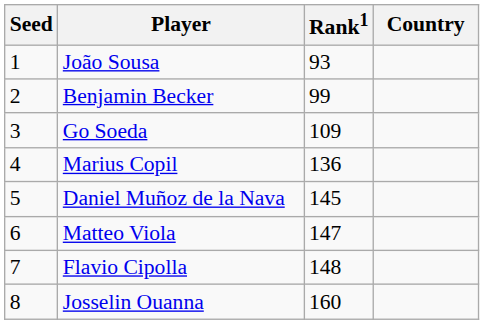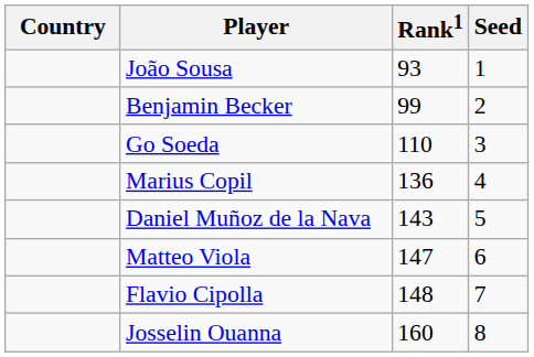columns swapped: Country <-> Seed
Go Soeda | Rank1: 109 -> 110
Daniel Muñoz de la Nava | Rank1: 145 -> 143
